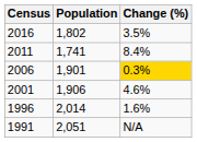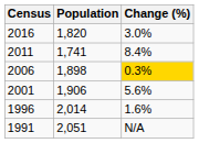2016 | Population: 1,802 -> 1,820
2016 | Change (%): 3.5% -> 3.0%
2006 | Population: 1,901 -> 1,898
2001 | Change (%): 4.6% -> 5.6%
